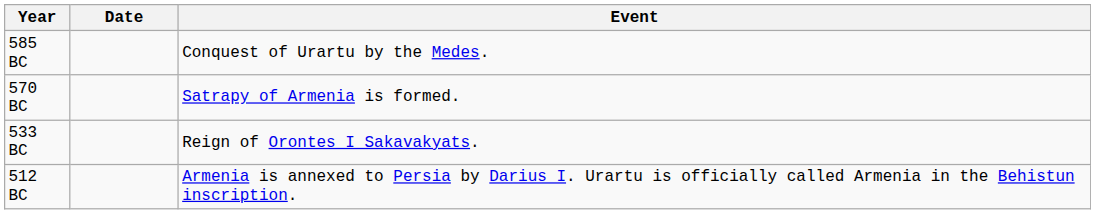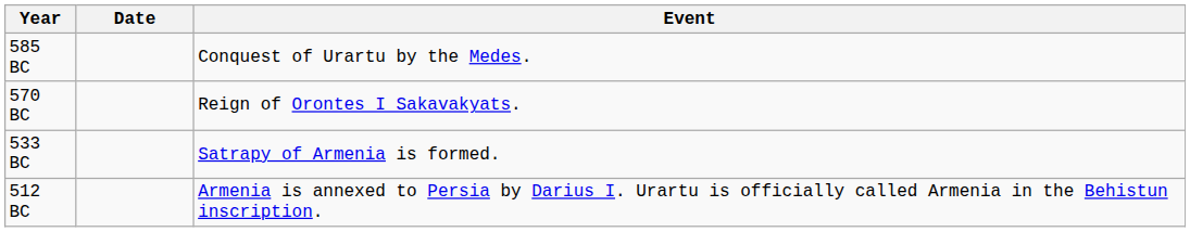570 BC | Event: Satrapy of Armenia is formed. -> Reign of Orontes I Sakavakyats.
533 BC | Event: Reign of Orontes I Sakavakyats. -> Satrapy of Armenia is formed.
